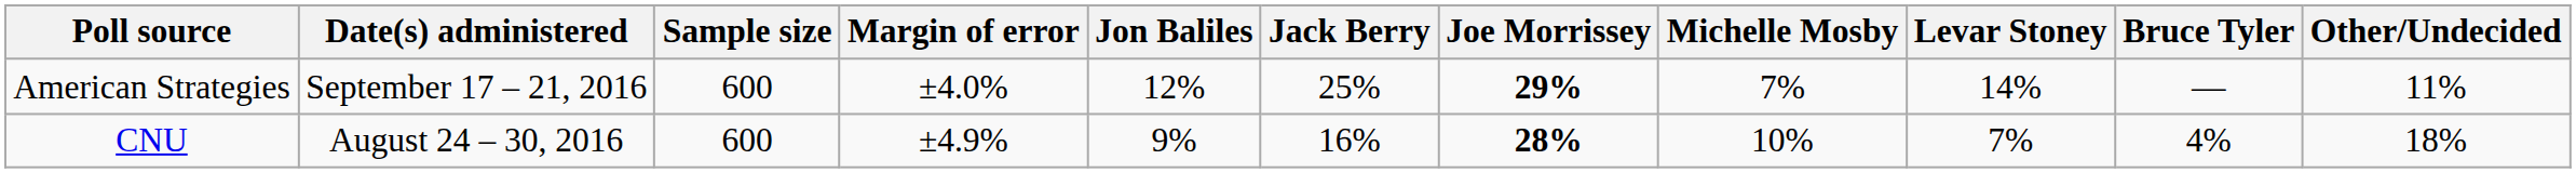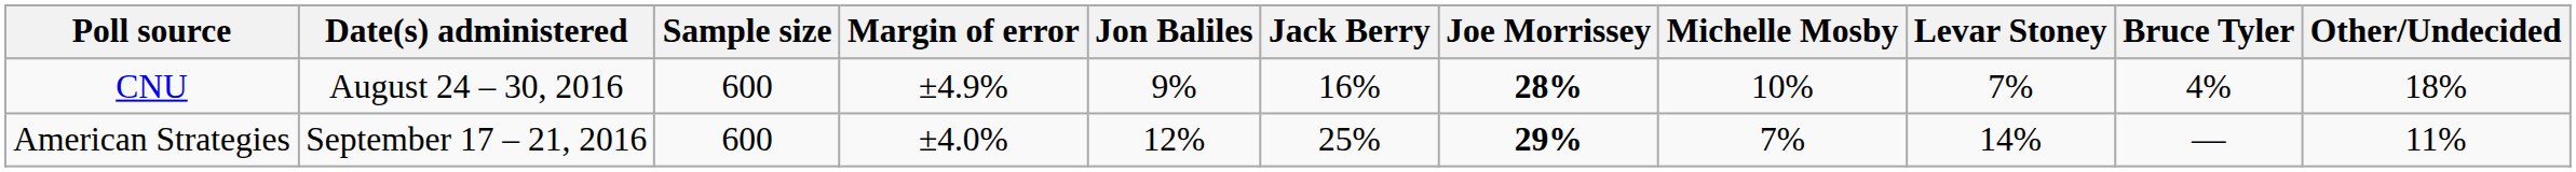rows swapped: CNU <-> American Strategies
